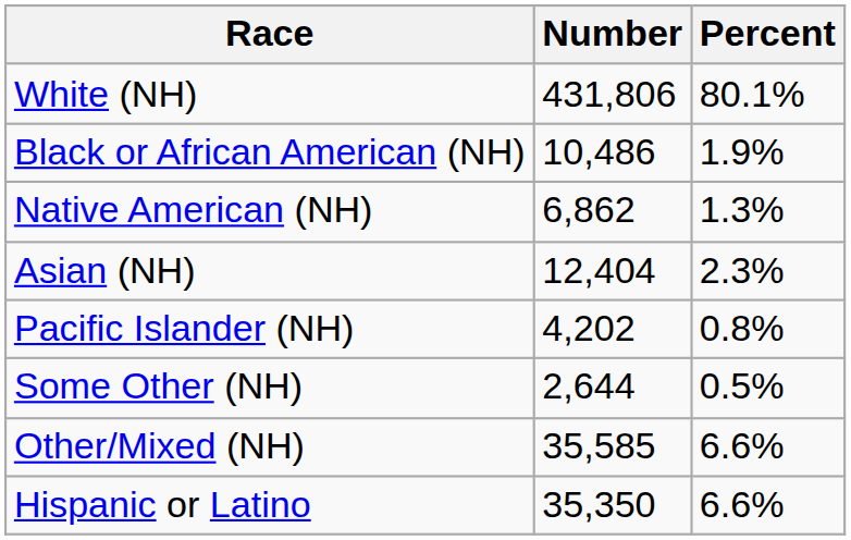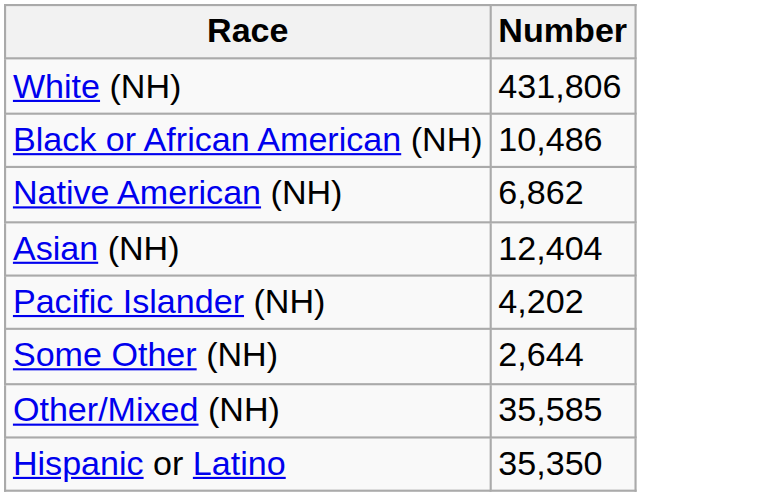- column: Percent | 80.1% | 1.9% | 1.3% | 2.3% | 0.8% | 0.5% | 6.6% | 6.6%
